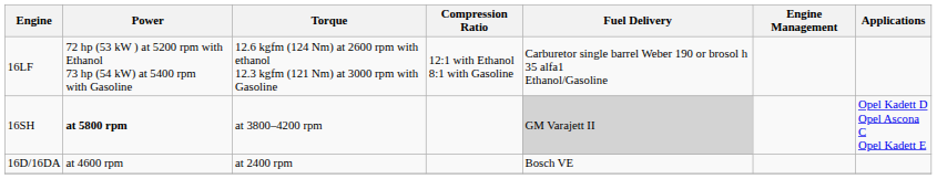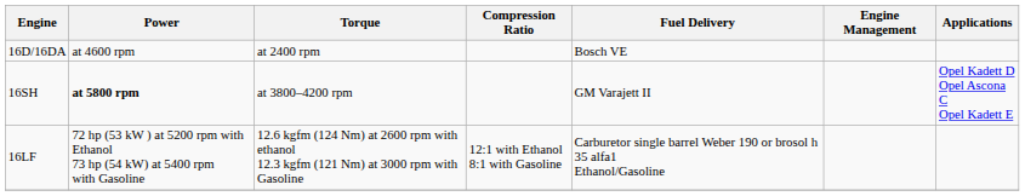rows swapped: 16LF <-> 16D/16DA
16SH | Fuel Delivery: lightgrey background -> no background
